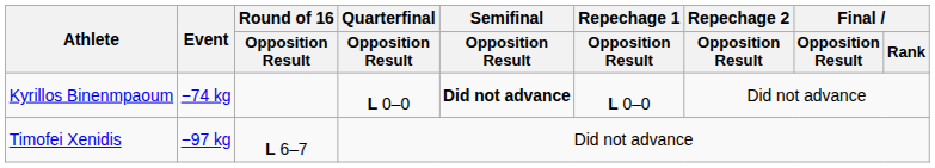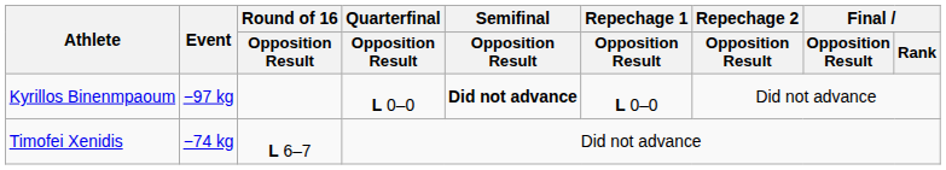Kyrillos Binenmpaoum | Event: −74 kg -> −97 kg
Timofei Xenidis | Event: −97 kg -> −74 kg
